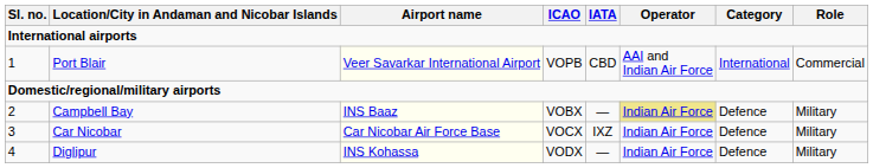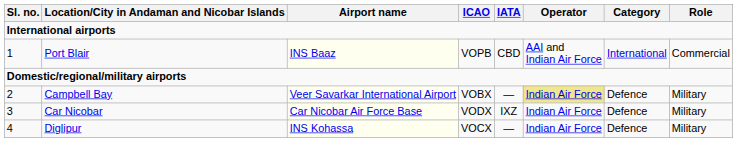Port Blair | Airport name: Veer Savarkar International Airport -> INS Baaz
Campbell Bay | Airport name: INS Baaz -> Veer Savarkar International Airport
Car Nicobar | ICAO: VOCX -> VODX
Diglipur | ICAO: VODX -> VOCX
